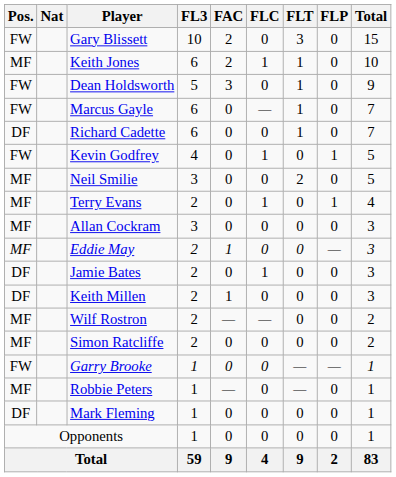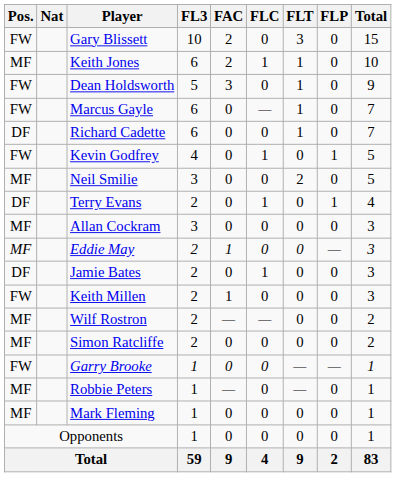Terry Evans | Pos.: MF -> DF
Keith Millen | Pos.: DF -> FW
Mark Fleming | Pos.: DF -> MF
